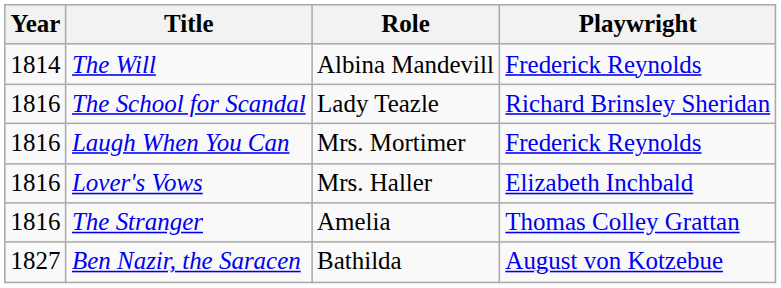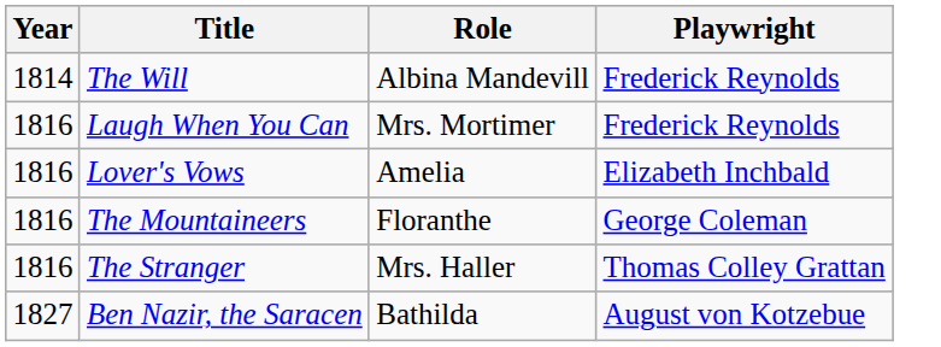- row: 1816 | The School for Scandal | Lady Teazle | Richard Brinsley Sheridan
Lover's Vows | Role: Mrs. Haller -> Amelia
+ row: 1816 | The Mountaineers | Floranthe | George Coleman
The Stranger | Role: Amelia -> Mrs. Haller
